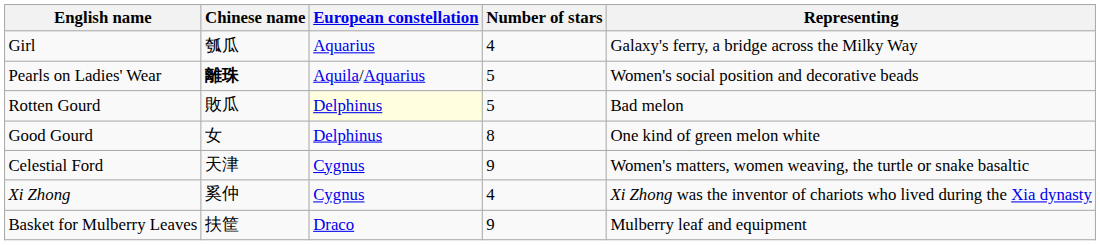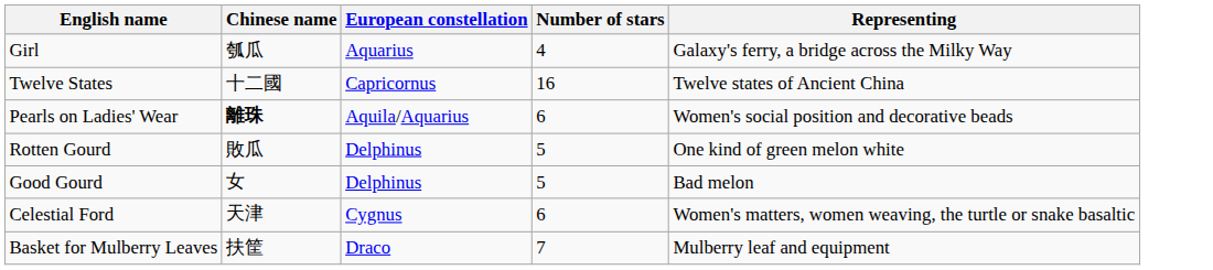+ row: Twelve States | 十二國 | Capricornus | 16 | Twelve states of Ancient China
Pearls on Ladies' Wear | Number of stars: 5 -> 6
Rotten Gourd | European constellation: lightyellow background -> no background
Rotten Gourd | Representing: Bad melon -> One kind of green melon white
Good Gourd | Number of stars: 8 -> 5
Good Gourd | Representing: One kind of green melon white -> Bad melon
Celestial Ford | Number of stars: 9 -> 6
- row: Xi Zhong | 奚仲 | Cygnus | 4 | Xi Zhong was the inventor of chariots who lived during the Xia dynasty
Basket for Mulberry Leaves | Number of stars: 9 -> 7
